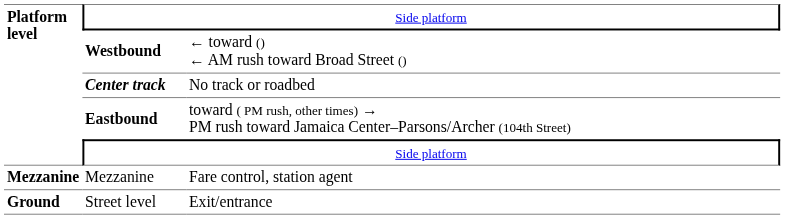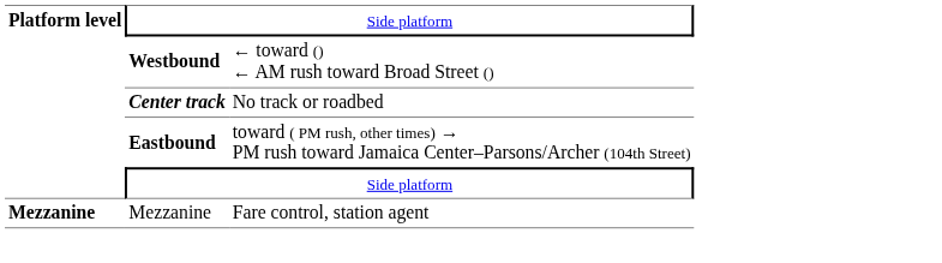- row: Ground | Street level | Exit/entrance
